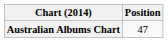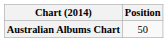Australian Albums Chart | Position: 47 -> 50
